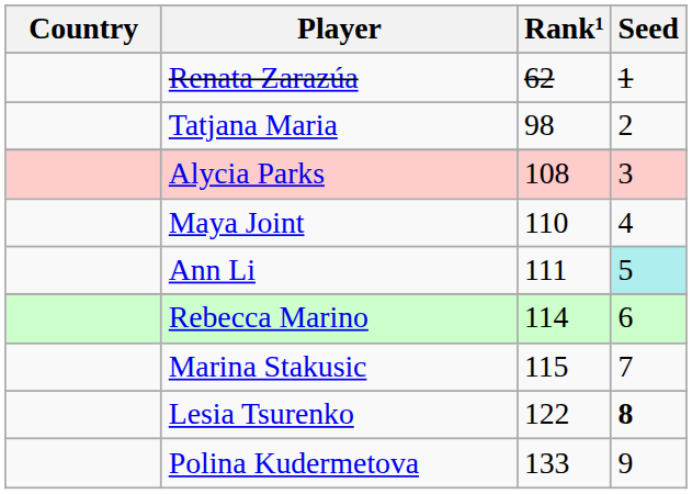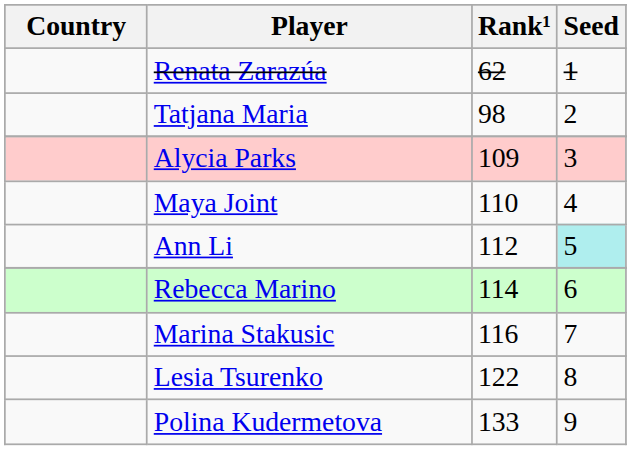Alycia Parks | Rank¹: 108 -> 109
Ann Li | Rank¹: 111 -> 112
Marina Stakusic | Rank¹: 115 -> 116
Lesia Tsurenko | Seed: bold -> normal
